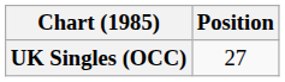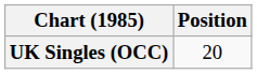UK Singles (OCC) | Position: 27 -> 20
